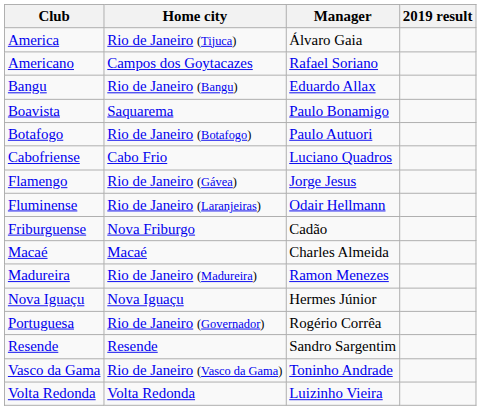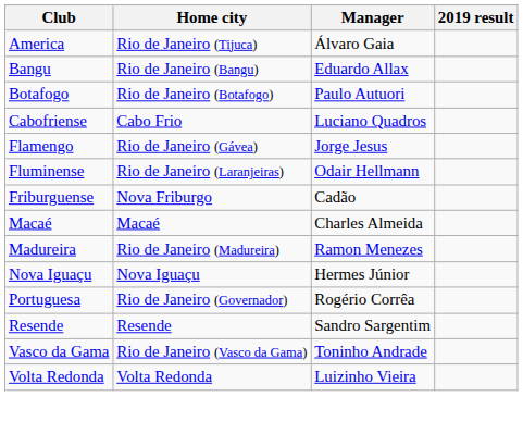- row: Americano | Campos dos Goytacazes | Rafael Soriano
- row: Boavista | Saquarema | Paulo Bonamigo
